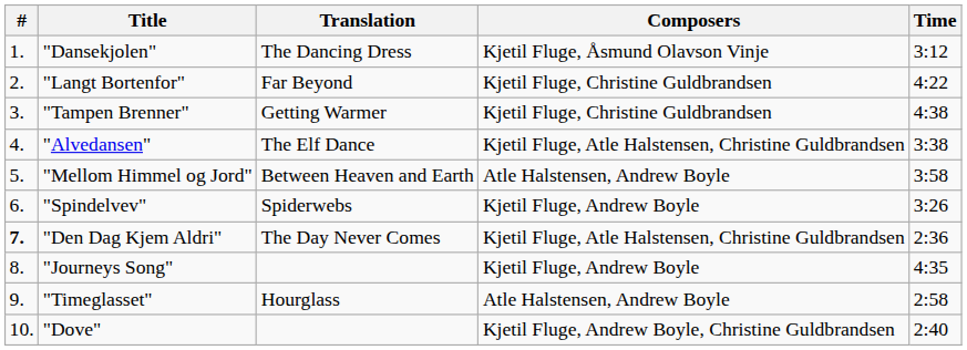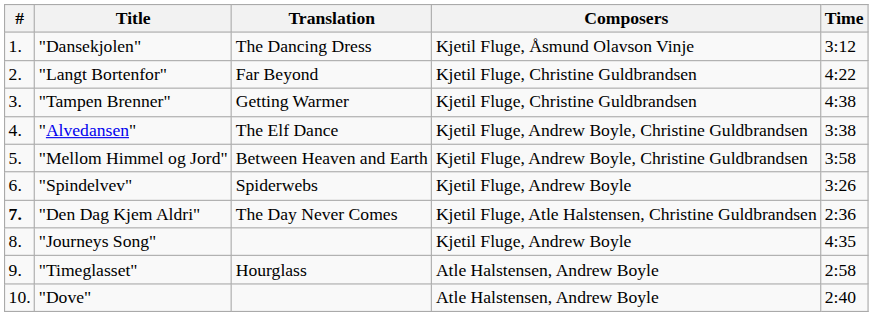"Alvedansen" | Composers: Kjetil Fluge, Atle Halstensen, Christine Guldbrandsen -> Kjetil Fluge, Andrew Boyle, Christine Guldbrandsen
"Mellom Himmel og Jord" | Composers: Atle Halstensen, Andrew Boyle -> Kjetil Fluge, Andrew Boyle, Christine Guldbrandsen
"Dove" | Composers: Kjetil Fluge, Andrew Boyle, Christine Guldbrandsen -> Atle Halstensen, Andrew Boyle
